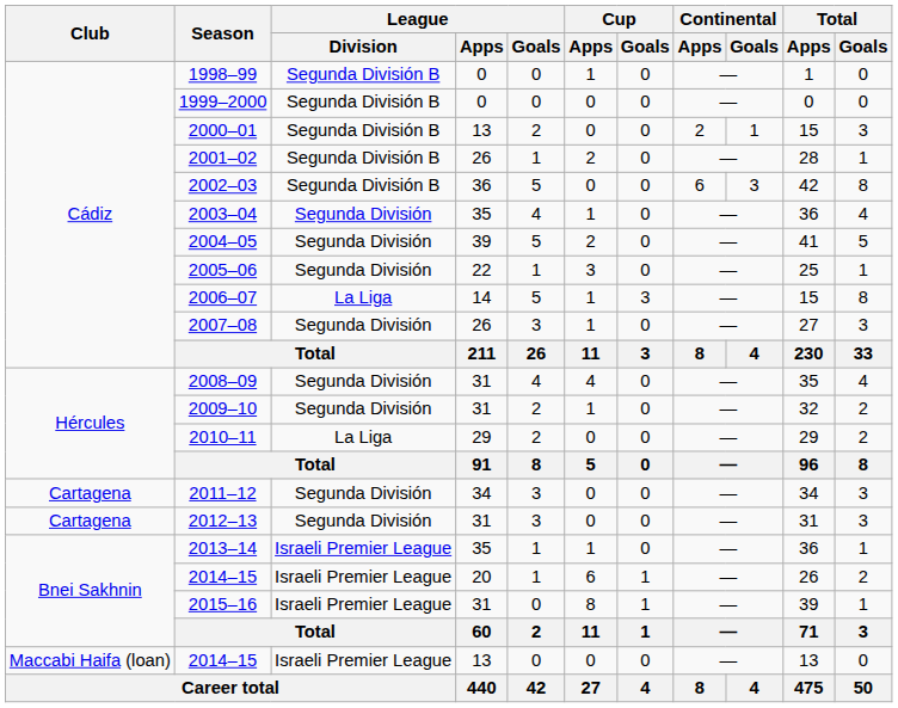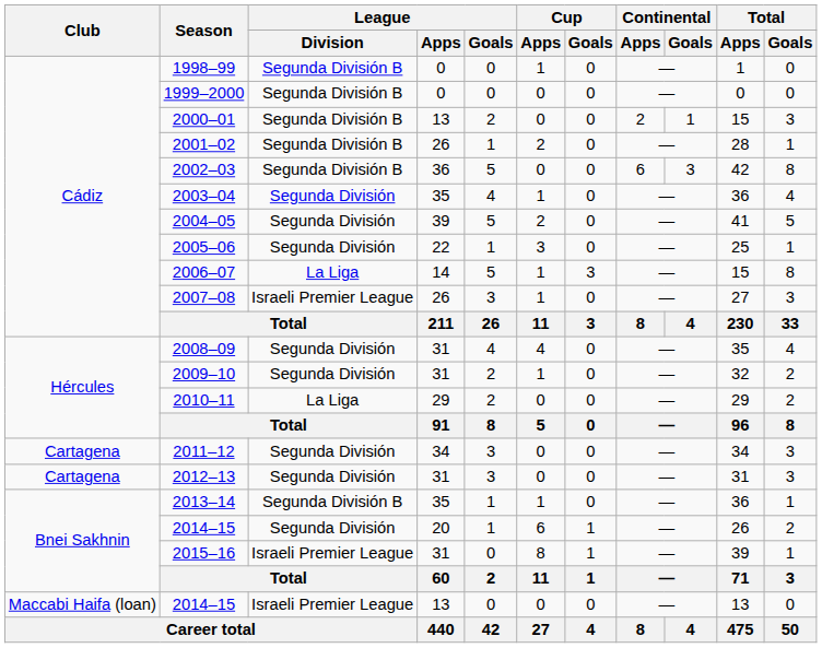2007–08 | League / Division: Segunda División -> Israeli Premier League
2013–14 | League / Division: Israeli Premier League -> Segunda División B
2014–15 / 20 | League / Division: Israeli Premier League -> Segunda División
